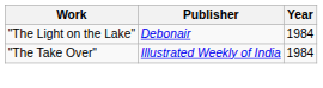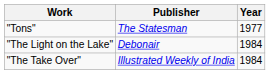+ row: "Tons" | The Statesman | 1977
